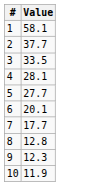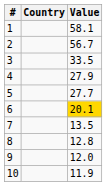+ column: Country
2 | Value: 37.7 -> 56.7
4 | Value: 28.1 -> 27.9
6 | Value: no background -> gold background
7 | Value: 17.7 -> 13.5
9 | Value: 12.3 -> 12.0
